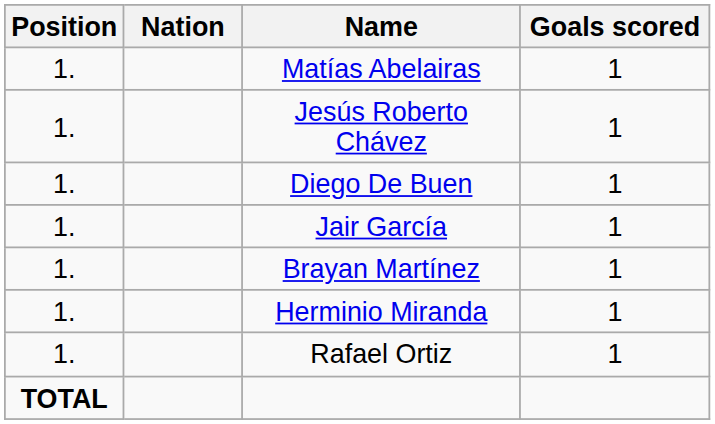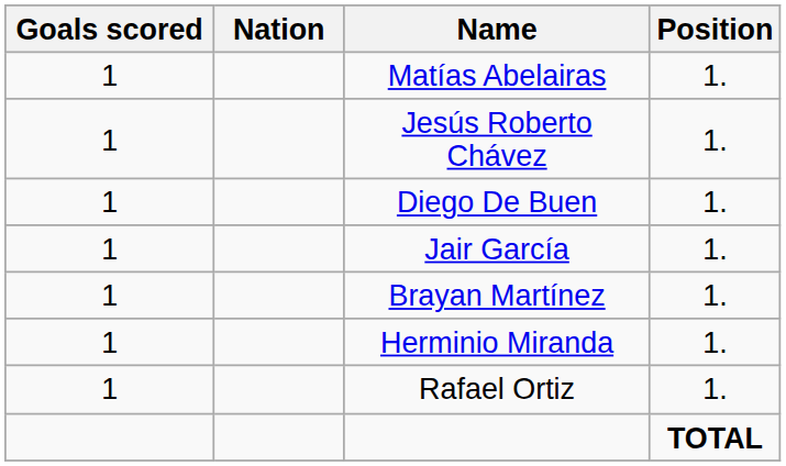columns swapped: Position <-> Goals scored
